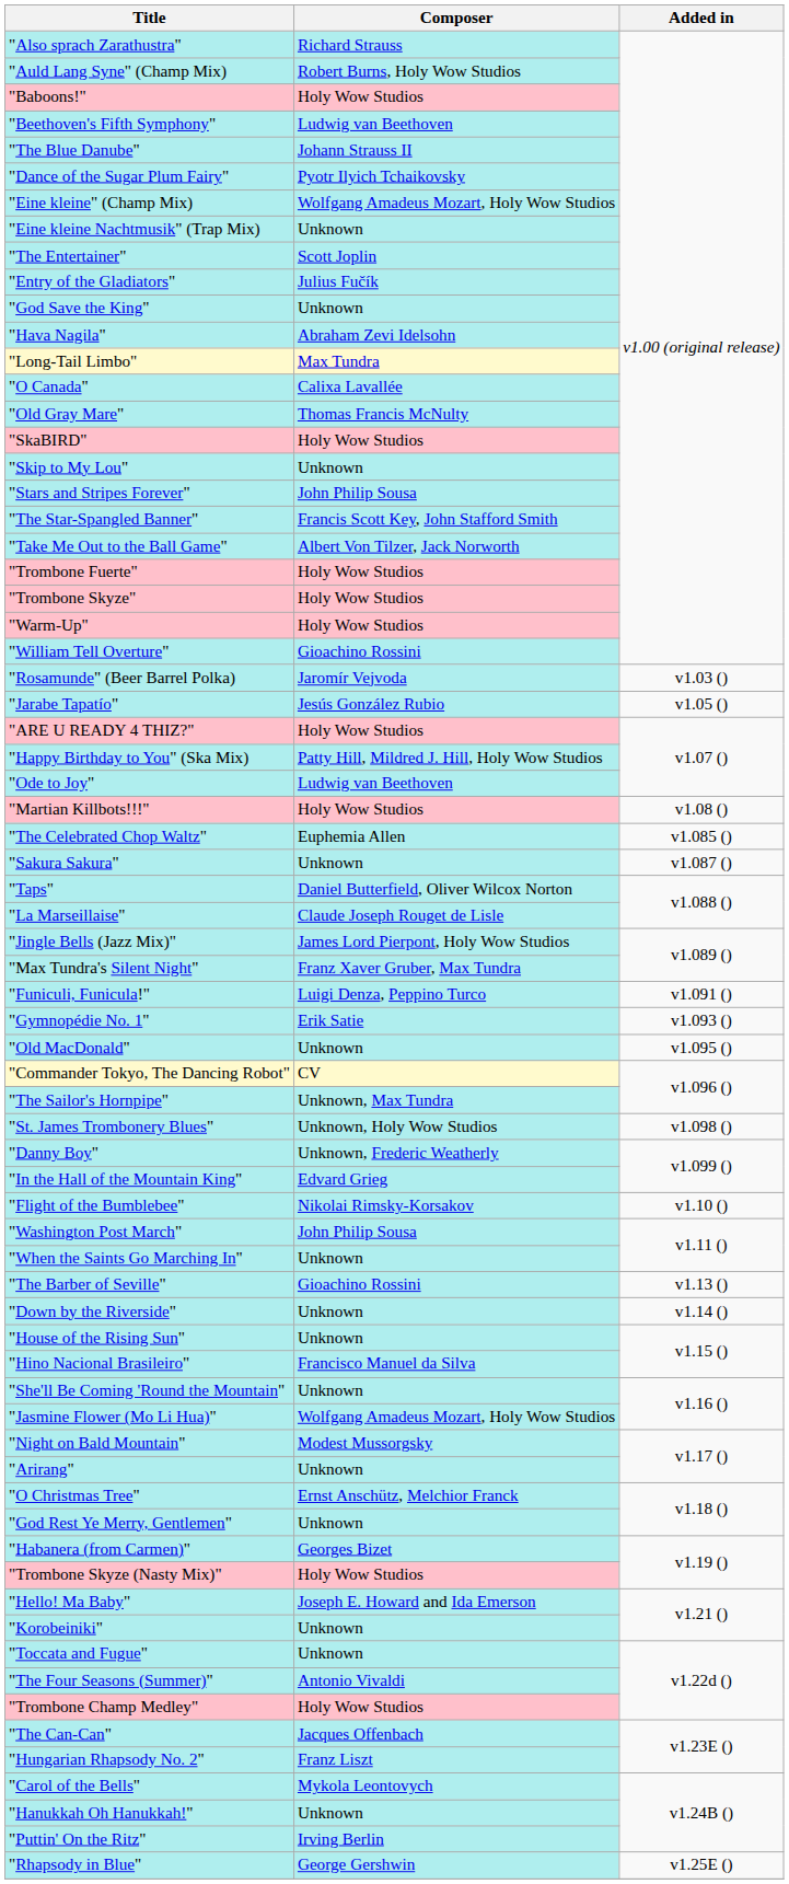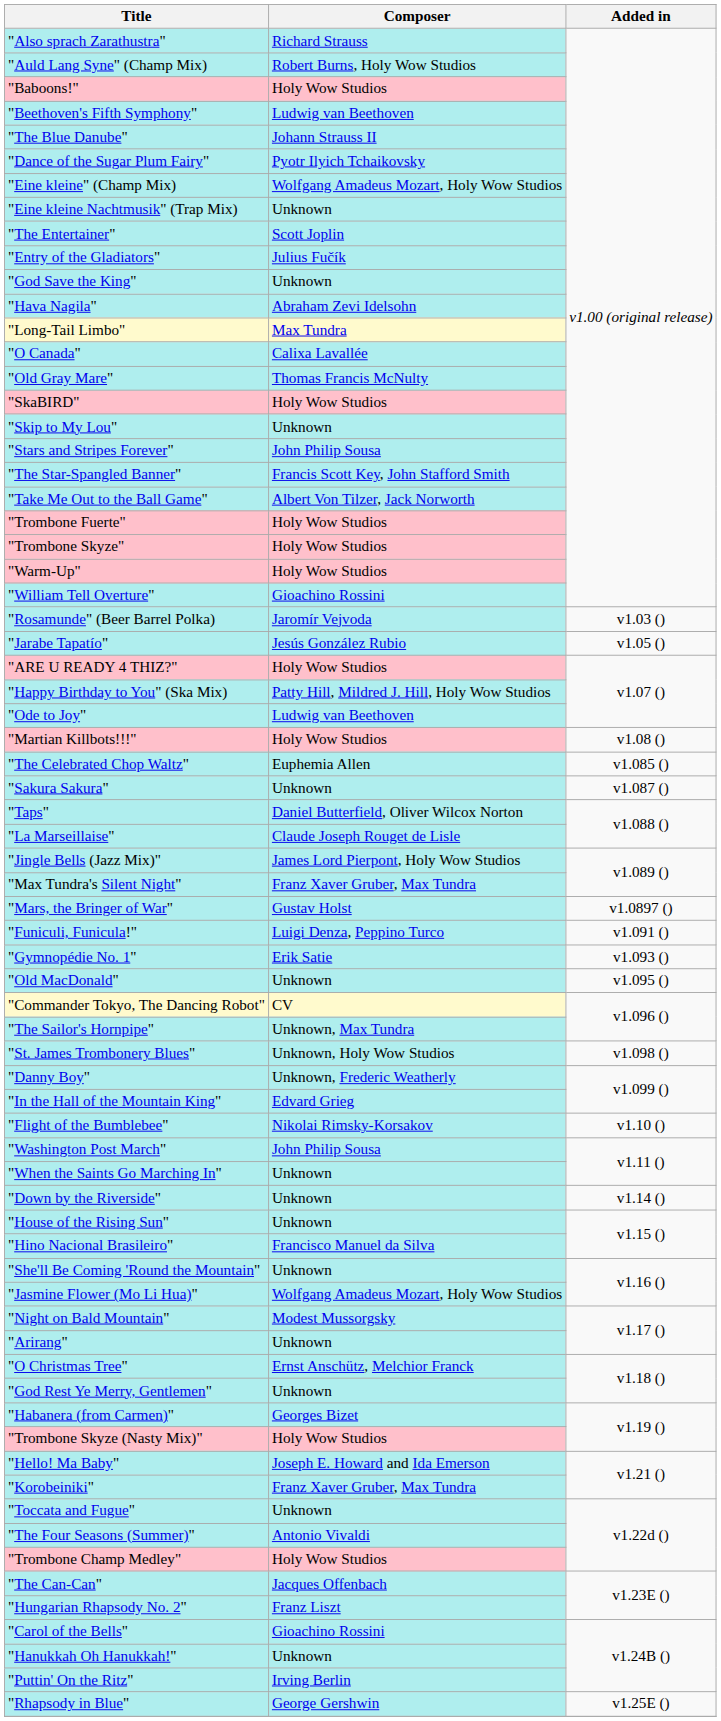+ row: "Mars, the Bringer of War" | Gustav Holst | v1.0897 ()
- row: "The Barber of Seville" | Gioachino Rossini | v1.13 ()
"Korobeiniki" | Composer: Unknown -> Franz Xaver Gruber, Max Tundra
"Carol of the Bells" | Composer: Mykola Leontovych -> Gioachino Rossini
